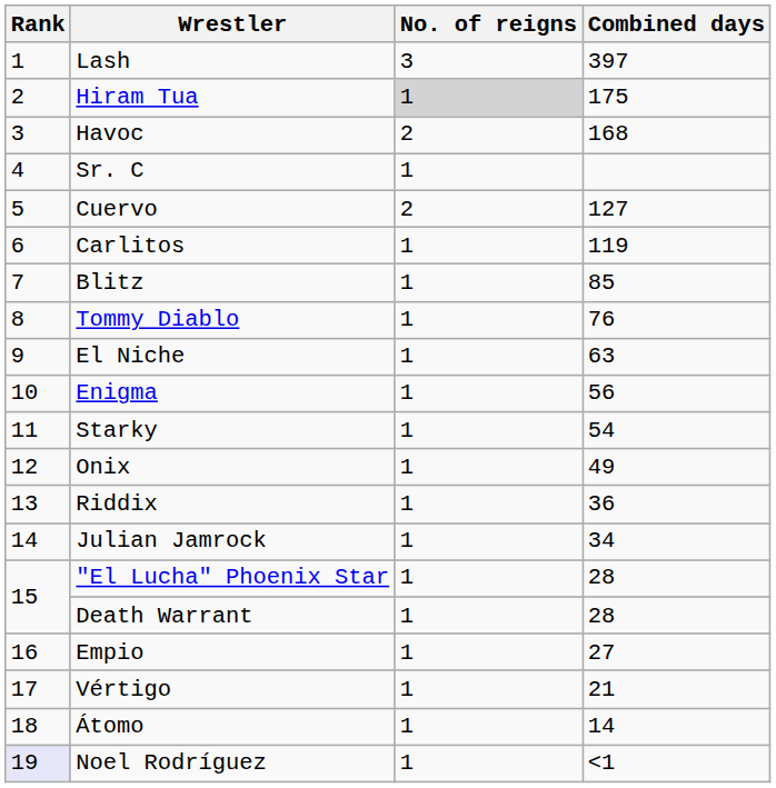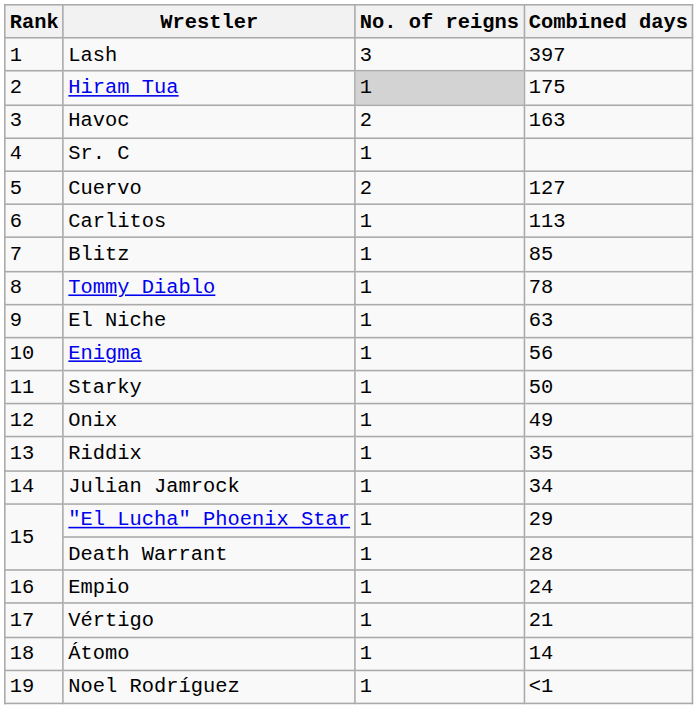Havoc | Combined days: 168 -> 163
Carlitos | Combined days: 119 -> 113
Tommy Diablo | Combined days: 76 -> 78
Starky | Combined days: 54 -> 50
Riddix | Combined days: 36 -> 35
"El Lucha" Phoenix Star | Combined days: 28 -> 29
Empio | Combined days: 27 -> 24
Noel Rodríguez | Rank: lavender background -> no background
